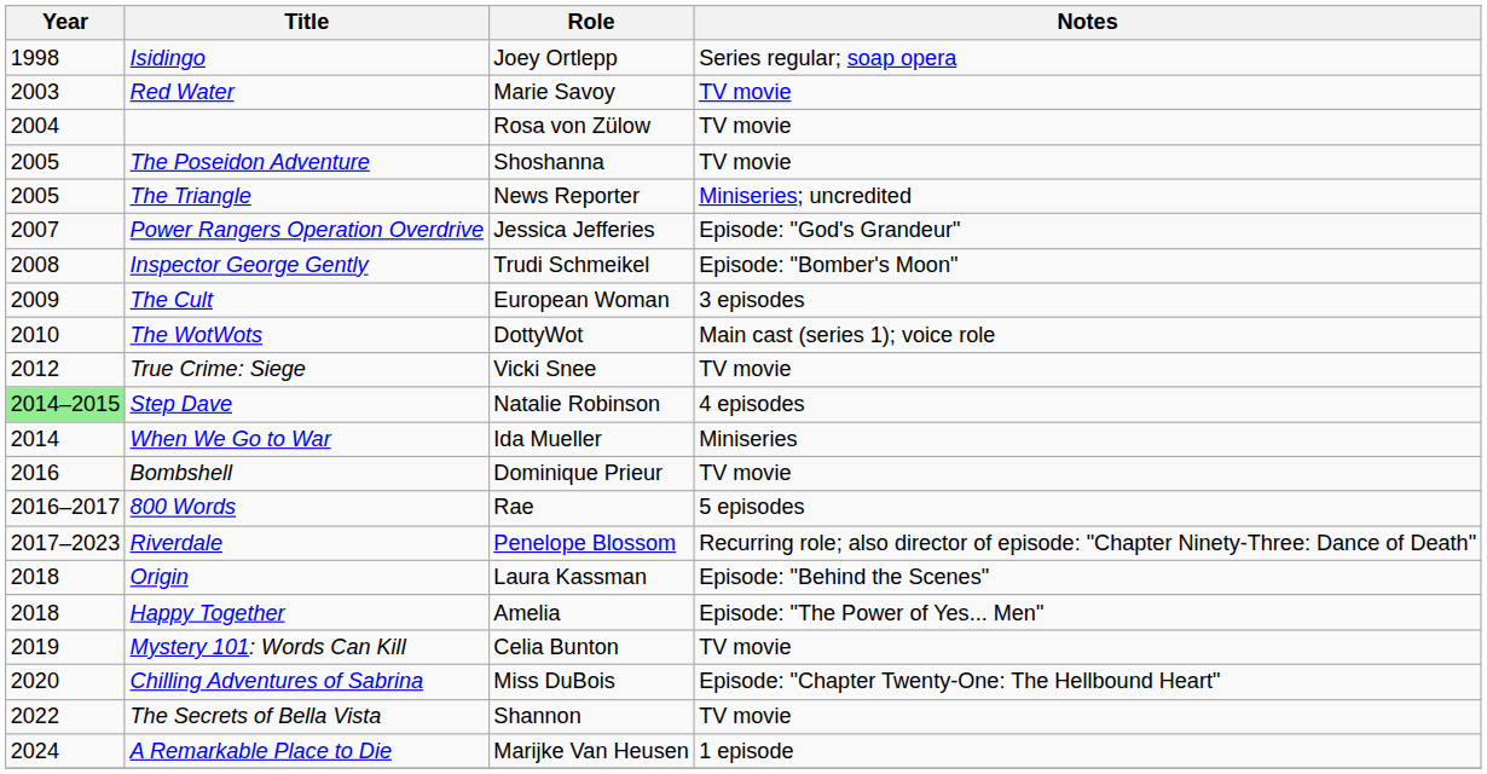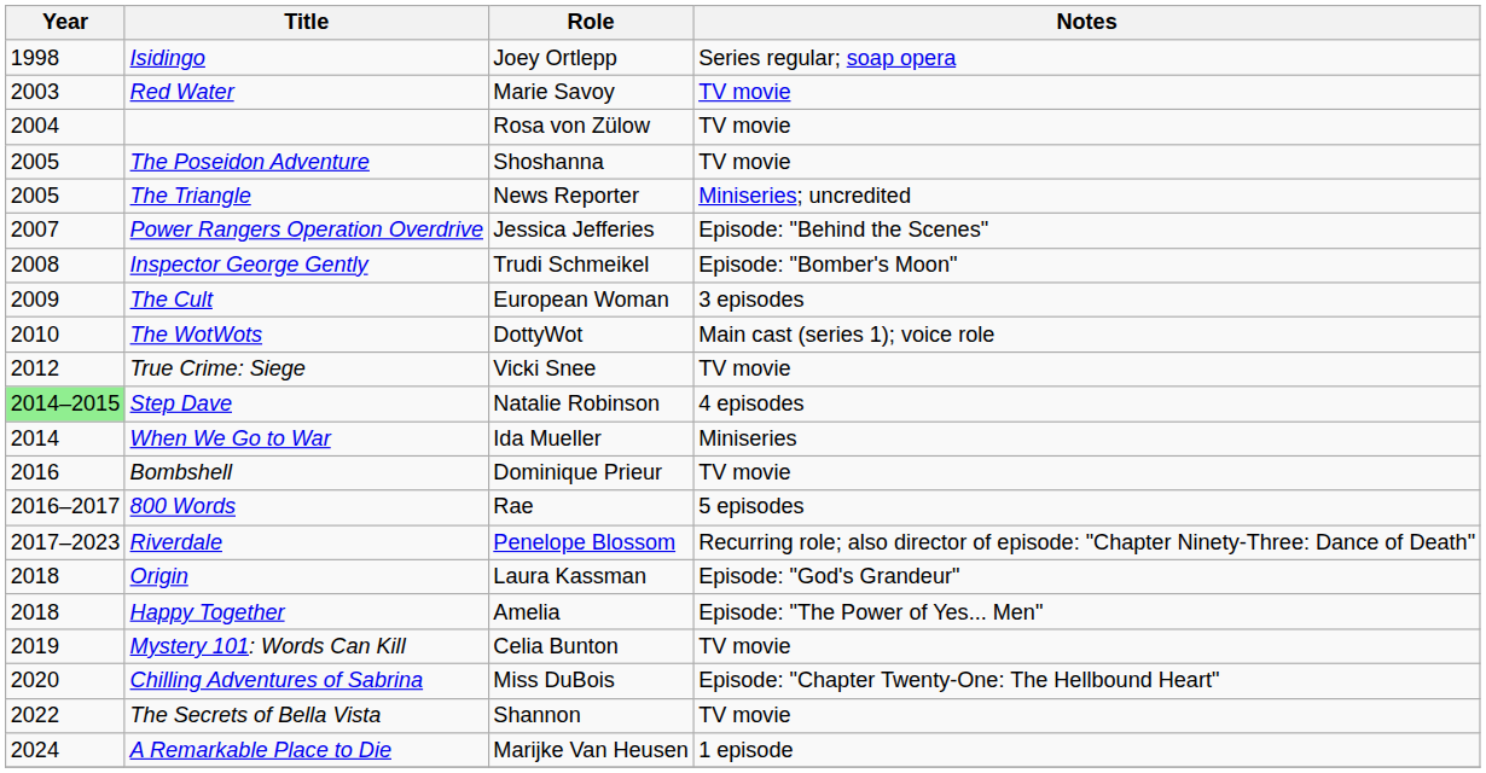Power Rangers Operation Overdrive | Notes: Episode: "God's Grandeur" -> Episode: "Behind the Scenes"
Origin | Notes: Episode: "Behind the Scenes" -> Episode: "God's Grandeur"
